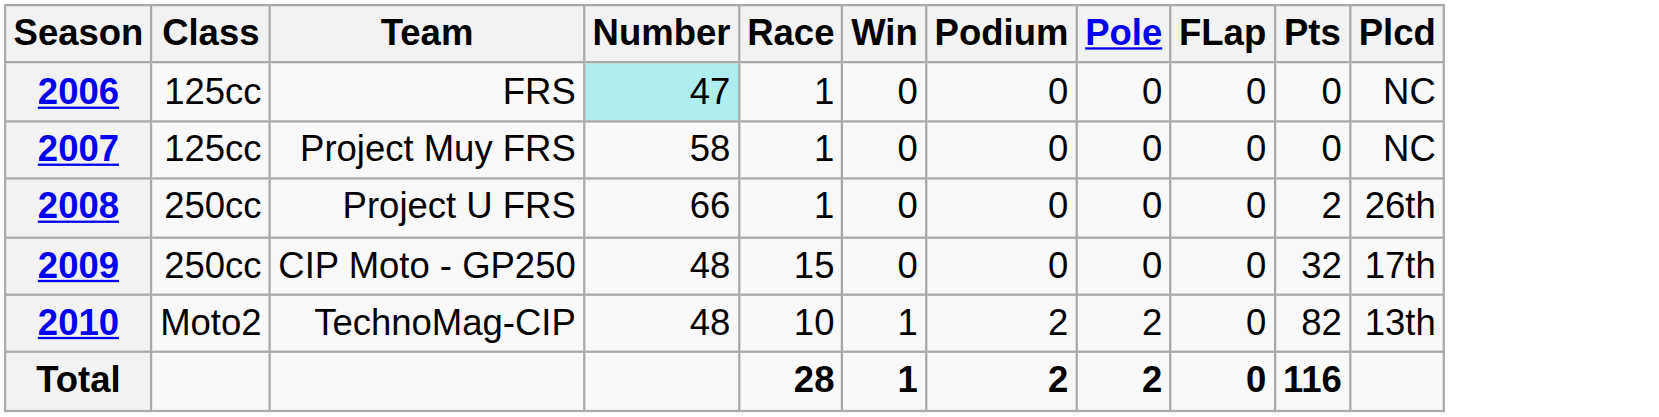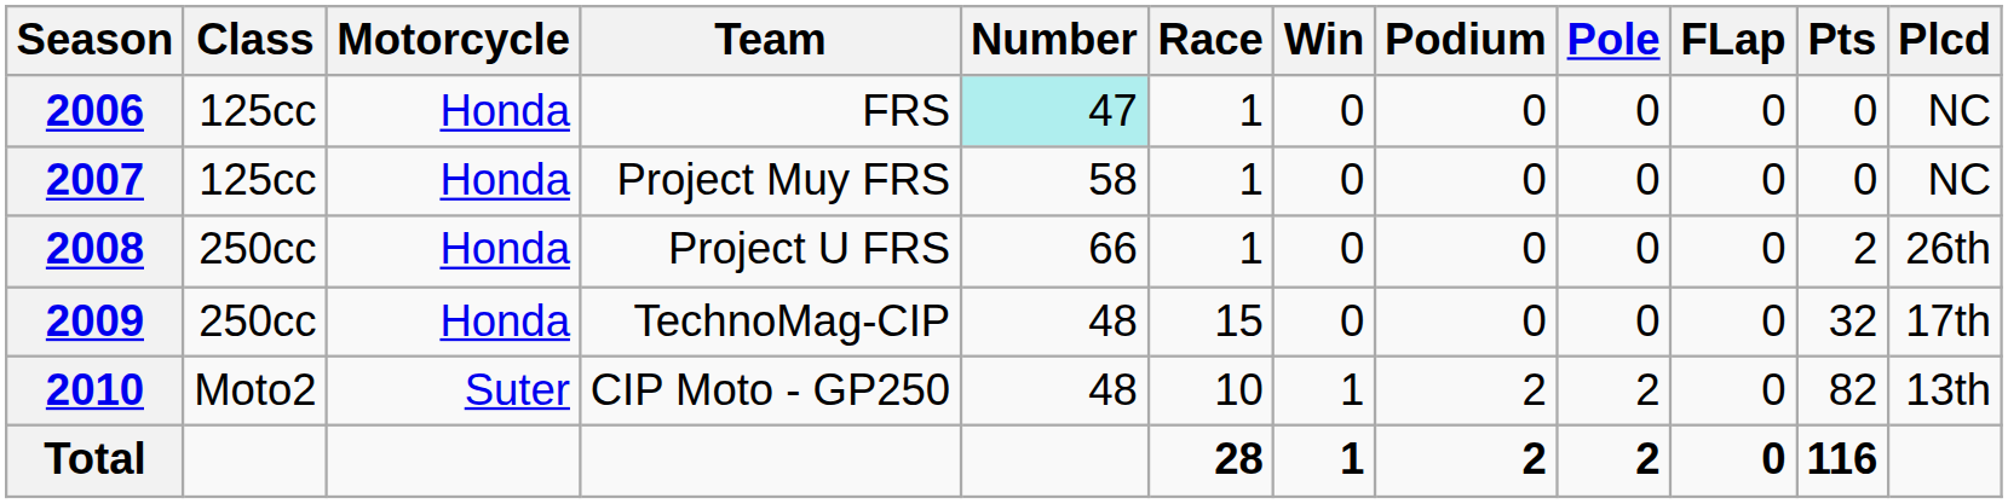+ column: Motorcycle | Honda | Honda | Honda | Honda | Suter
2009 | Team: CIP Moto - GP250 -> TechnoMag-CIP
2010 | Team: TechnoMag-CIP -> CIP Moto - GP250
